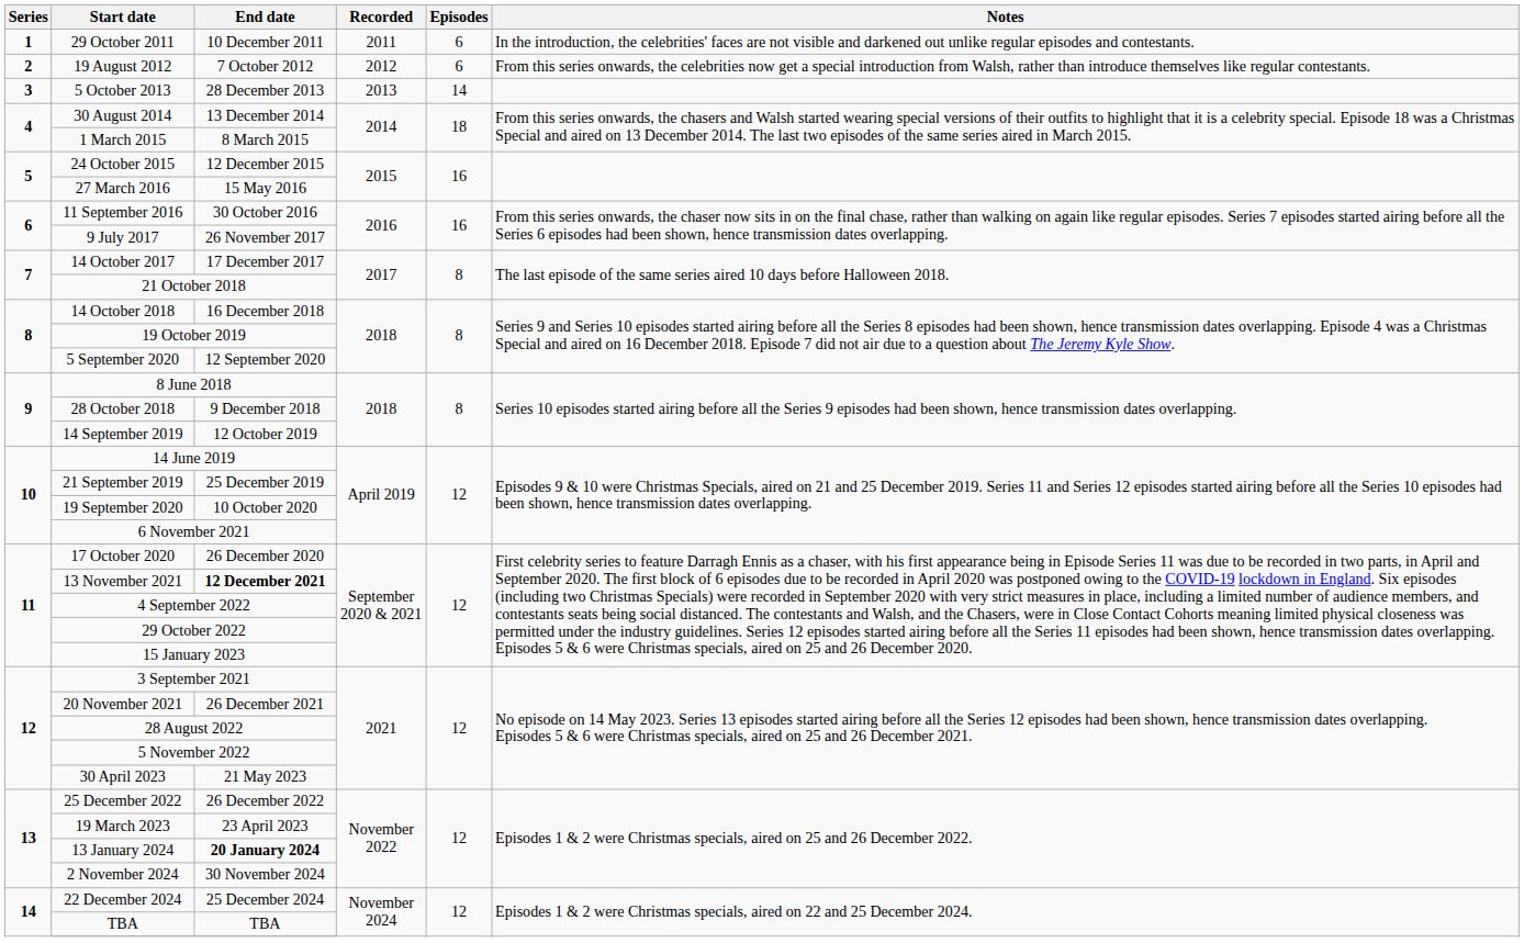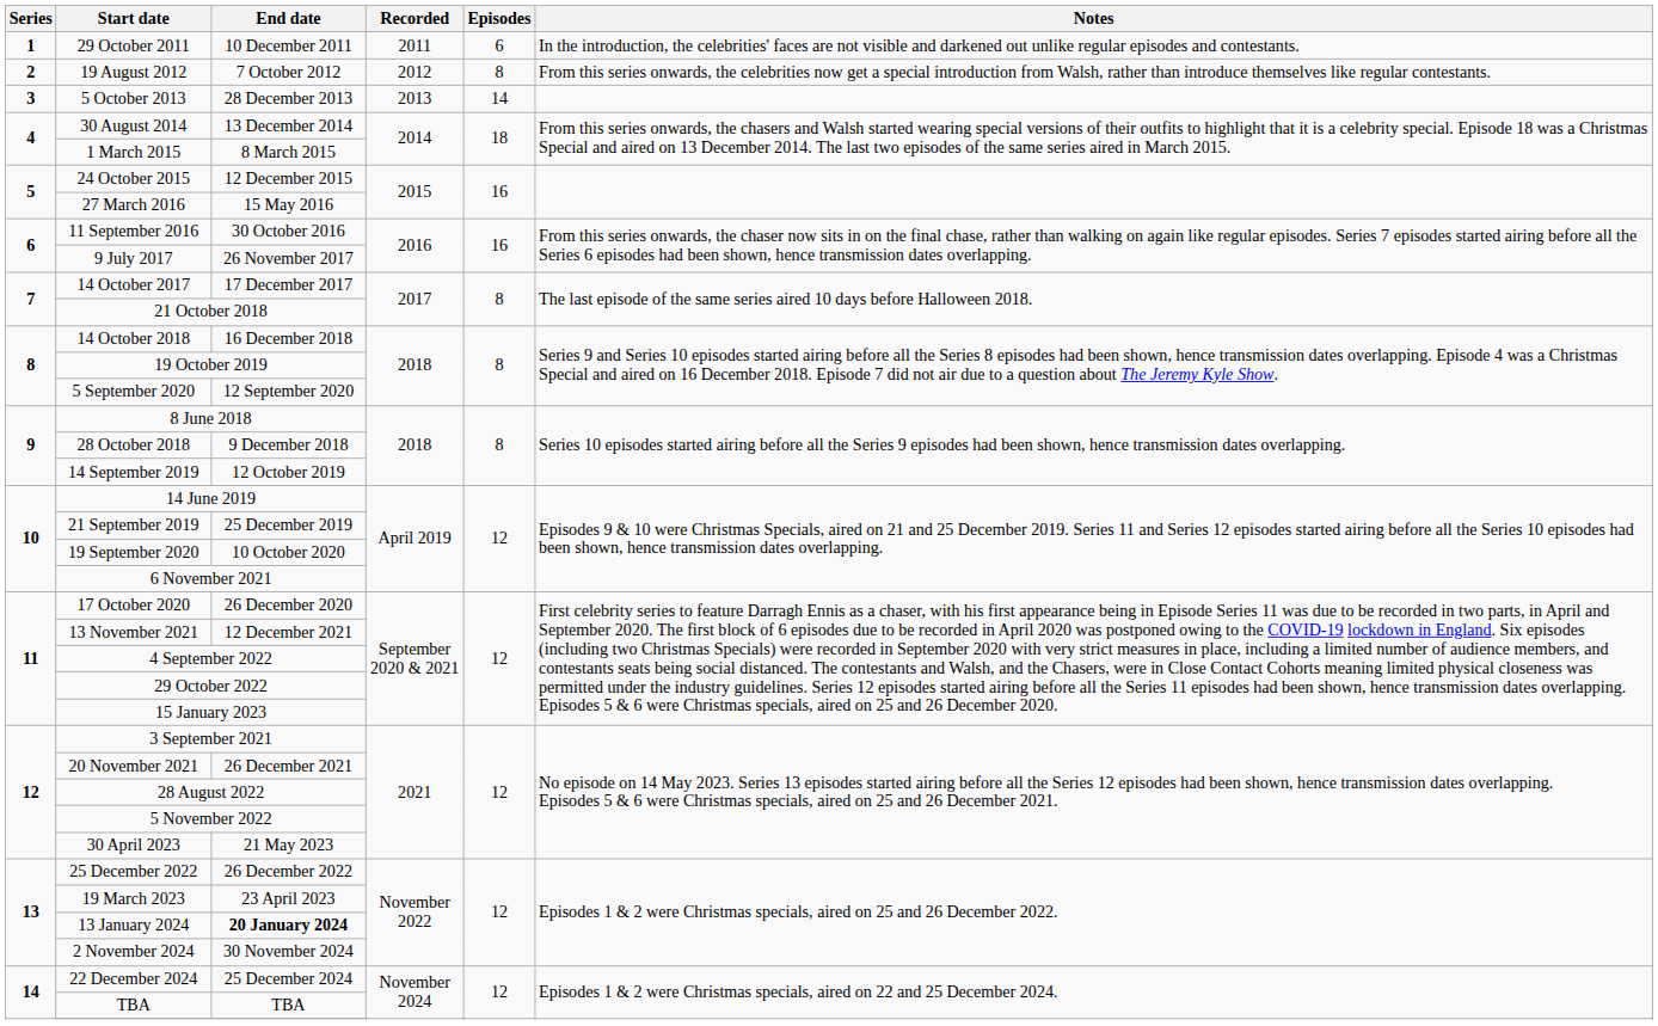19 August 2012 | Episodes: 6 -> 8
13 November 2021 | End date: bold -> normal
